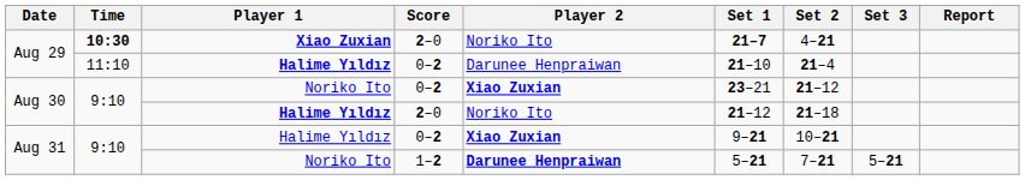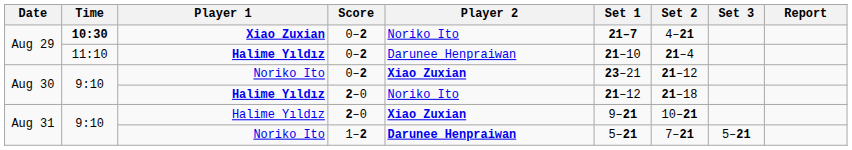Aug 29 / Xiao Zuxian | Score: 2–0 -> 0–2
Aug 31 / Halime Yıldız | Score: 0–2 -> 2–0
